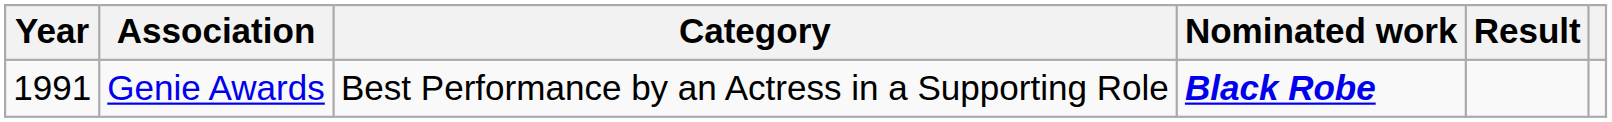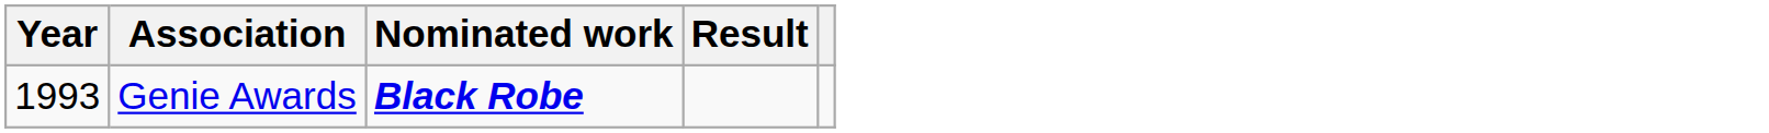- column: Category | Best Performance by an Actress in a Supporting Role
Genie Awards | Year: 1991 -> 1993
